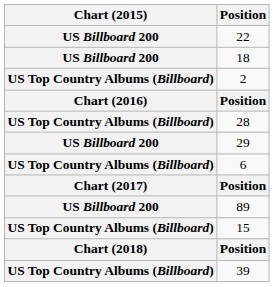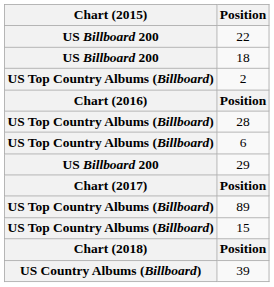rows swapped: 29 <-> 6
89 | Chart (2015): US Billboard 200 -> US Top Country Albums (Billboard)
39 | Chart (2015): US Top Country Albums (Billboard) -> US Country Albums (Billboard)
